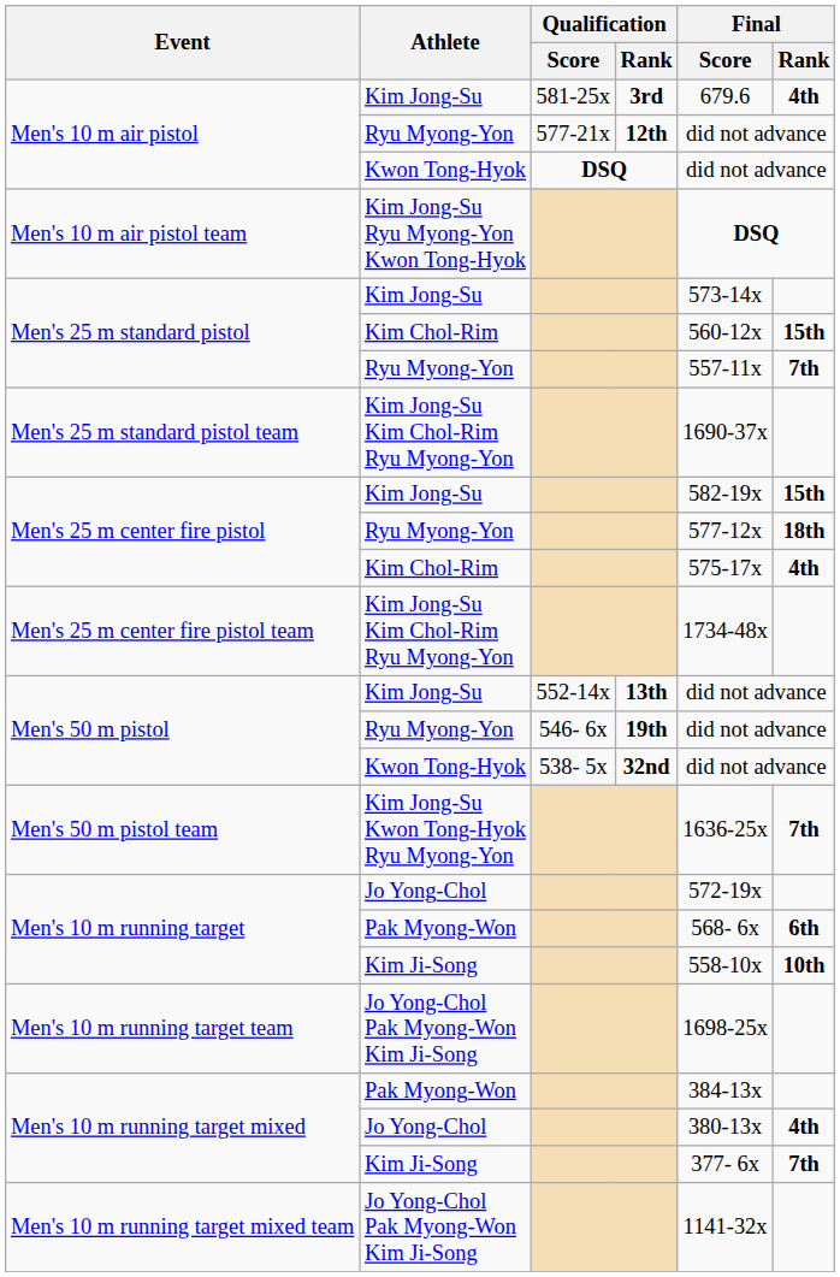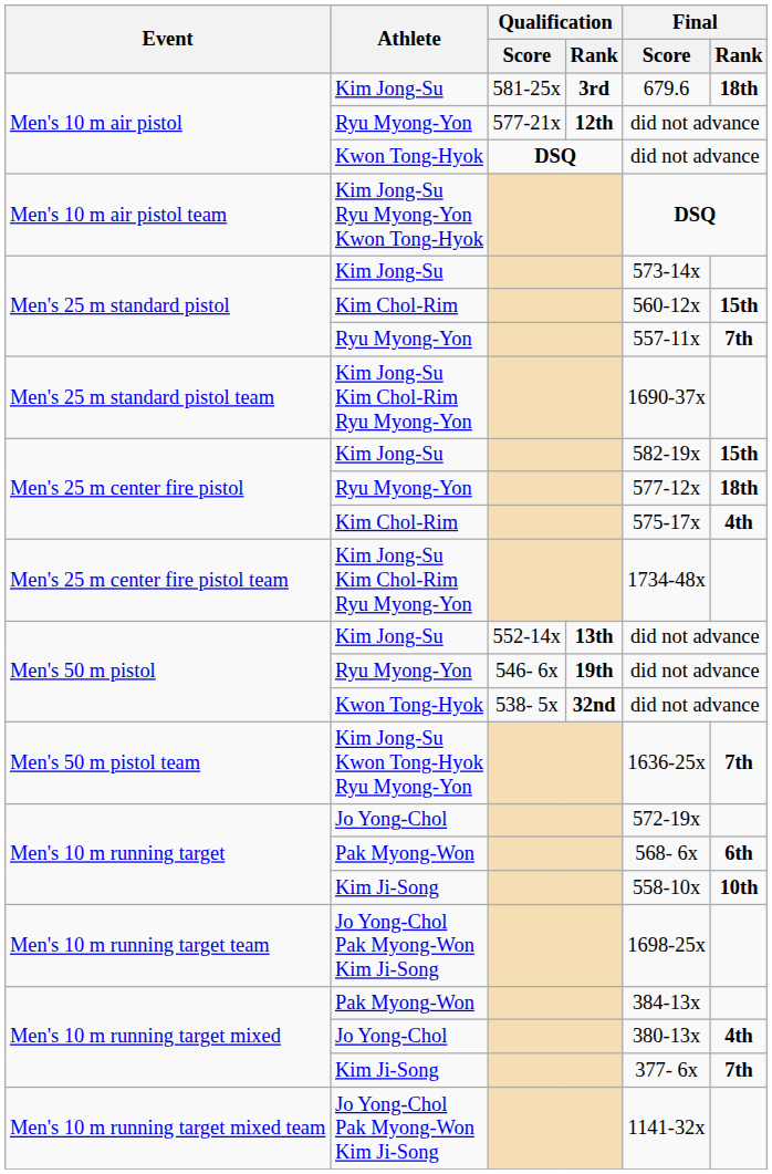Men's 10 m air pistol / Kim Jong-Su | Final / Rank: 4th -> 18th
